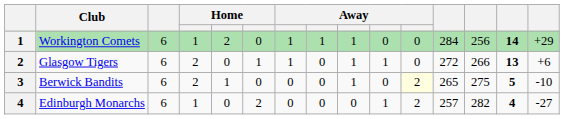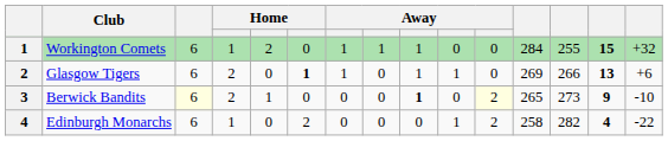Workington Comets | column 13: 256 -> 255
Workington Comets | column 14: 14 -> 15
Workington Comets | column 15: +29 -> +32
Glasgow Tigers | column 6: normal -> bold
Glasgow Tigers | column 12: 272 -> 269
Berwick Bandits | column 3: no background -> lightyellow background
Berwick Bandits | column 9: normal -> bold
Berwick Bandits | column 13: 275 -> 273
Berwick Bandits | column 14: 5 -> 9
Edinburgh Monarchs | column 12: 257 -> 258
Edinburgh Monarchs | column 15: -27 -> -22
